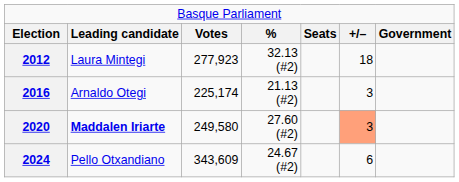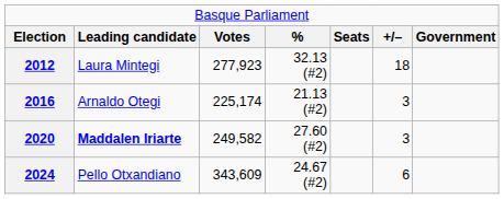2020 | column 3: 249,580 -> 249,582
2020 | column 6: lightsalmon background -> no background
